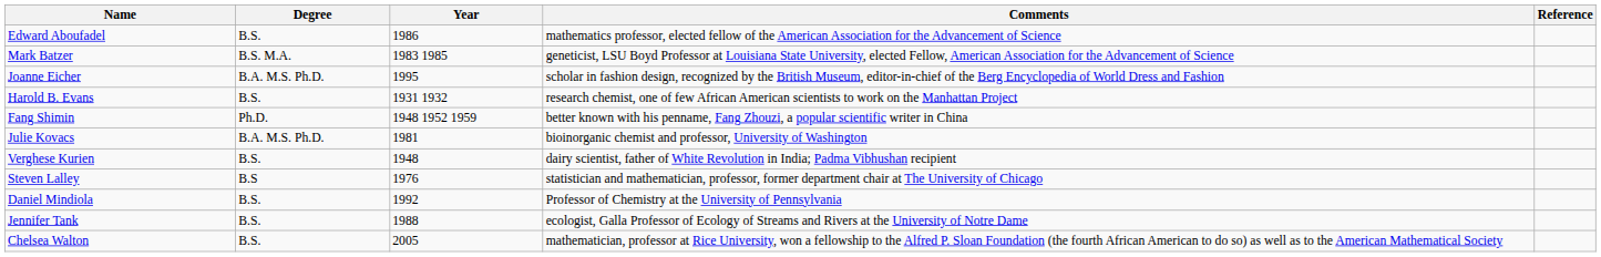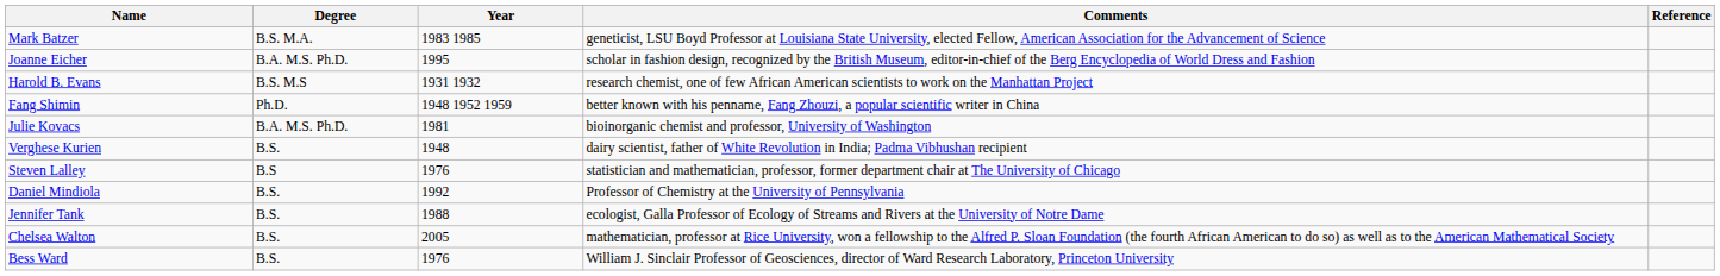- row: Edward Aboufadel | B.S. | 1986 | mathematics professor, elected fellow of the American Association for the Advancement of Science
Harold B. Evans | Degree: B.S. -> B.S. M.S
+ row: Bess Ward | B.S. | 1976 | William J. Sinclair Professor of Geosciences, director of Ward Research Laboratory, Princeton University
